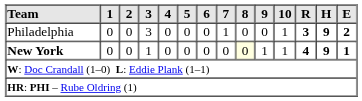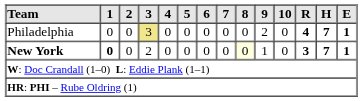Philadelphia | 3: no background -> khaki background
Philadelphia | 7: 1 -> 0
Philadelphia | 9: 0 -> 2
Philadelphia | 10: 1 -> 0
Philadelphia | R: 3 -> 4
Philadelphia | H: 9 -> 7
Philadelphia | E: 2 -> 1
New York | 1: normal -> bold
New York | 3: 1 -> 2
New York | 10: 1 -> 0
New York | R: 4 -> 3
New York | H: 9 -> 7
